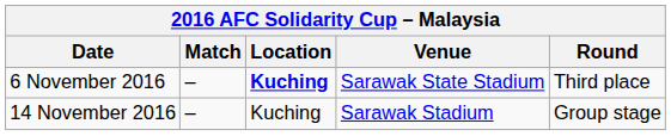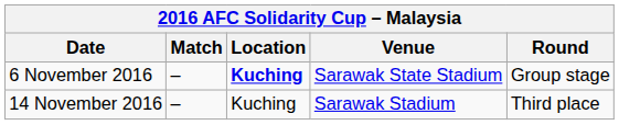6 November 2016 | Round: Third place -> Group stage
14 November 2016 | Round: Group stage -> Third place
